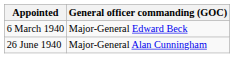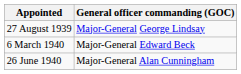+ row: 27 August 1939 | Major-General George Lindsay
